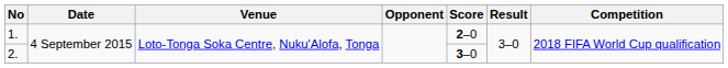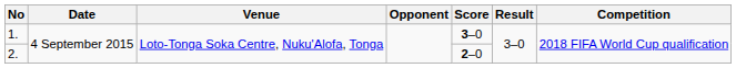1. | Score: 2–0 -> 3–0
2. | Score: 3–0 -> 2–0
